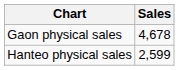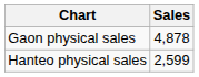Gaon physical sales | Sales: 4,678 -> 4,878
